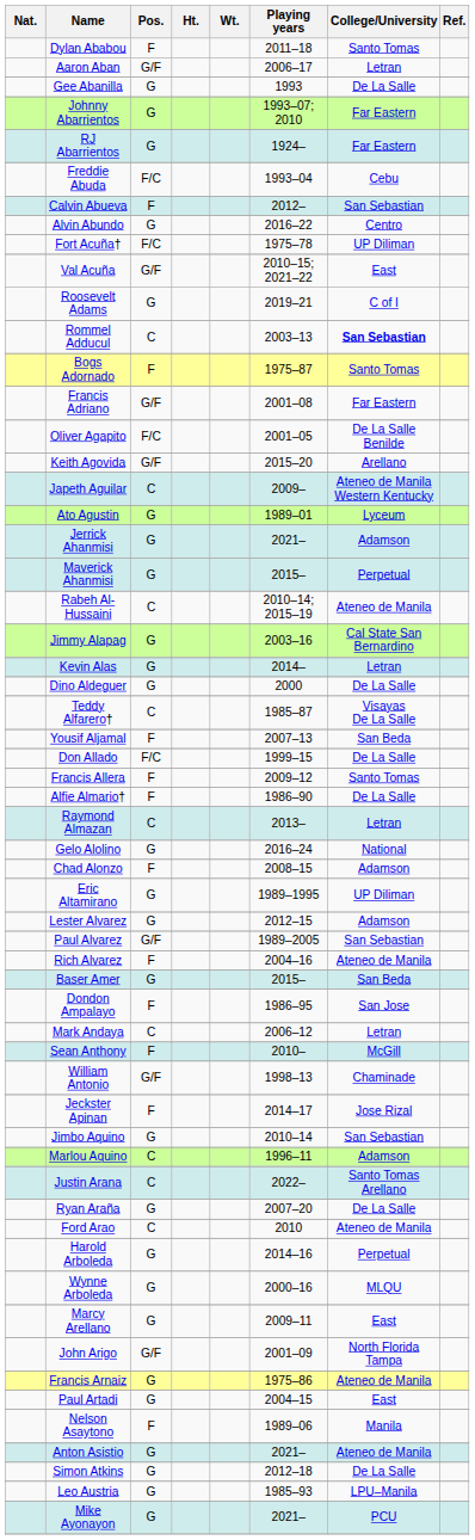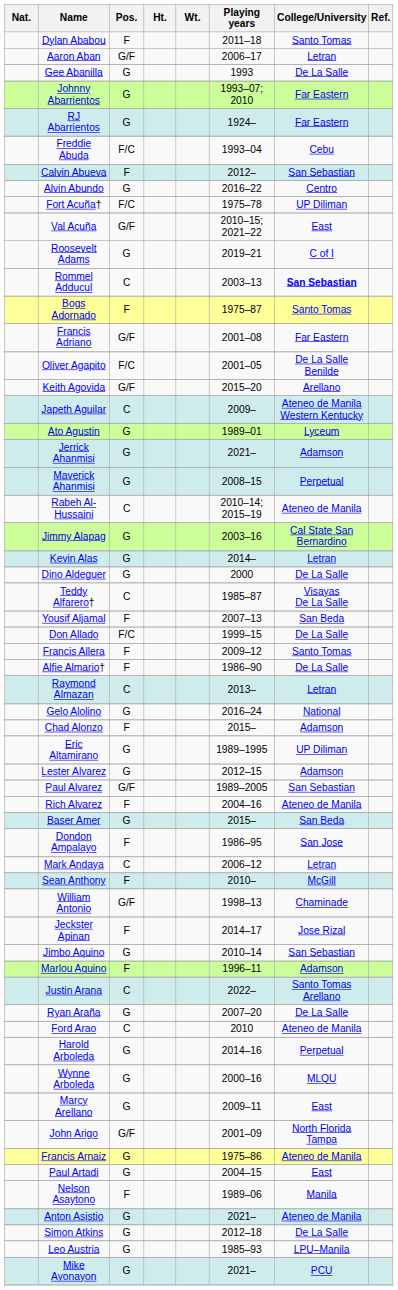Maverick Ahanmisi | Playing years: 2015– -> 2008–15
Chad Alonzo | Playing years: 2008–15 -> 2015–
Marlou Aquino | Pos.: C -> F
